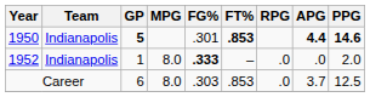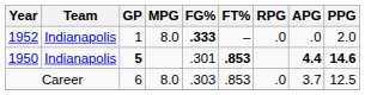rows swapped: 1950 <-> 1952
